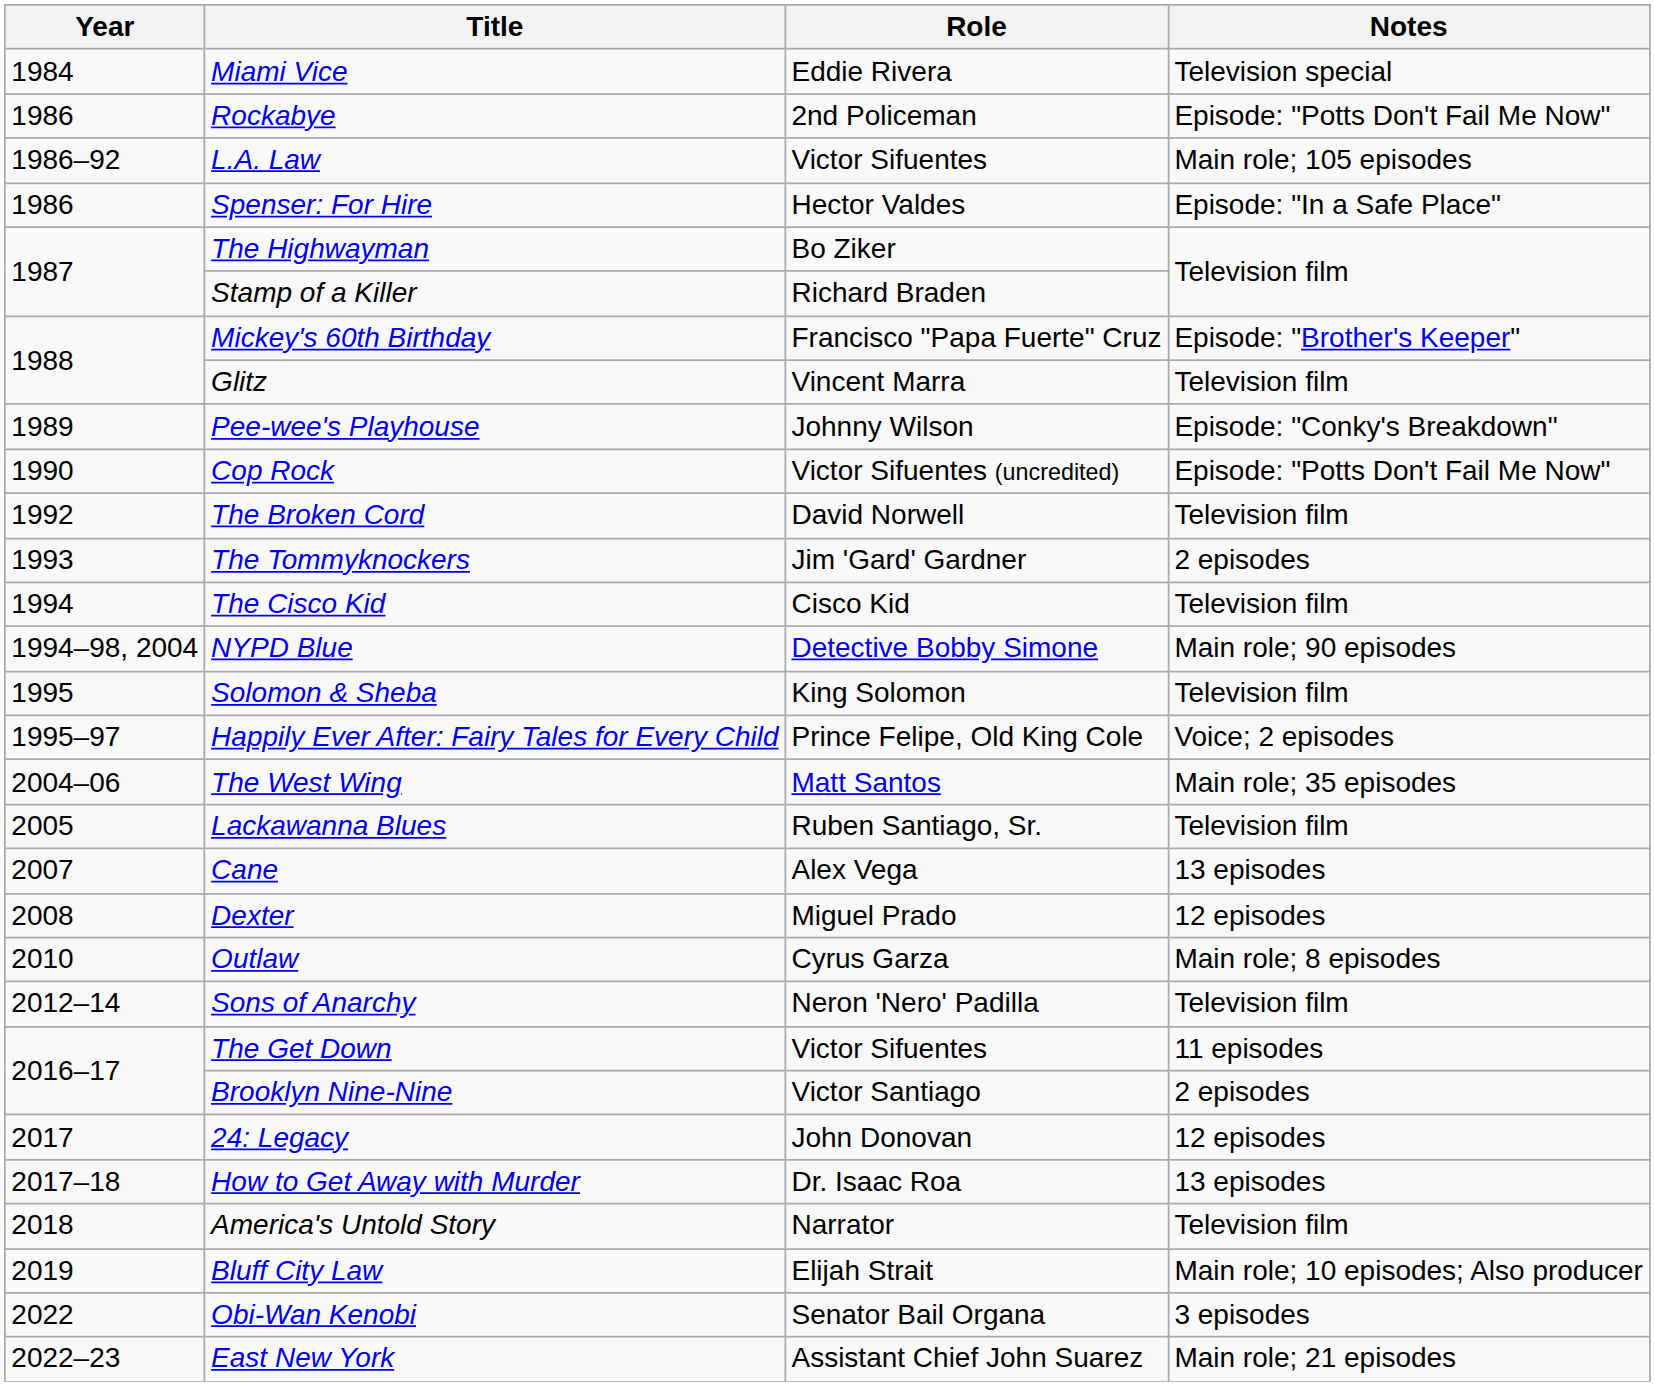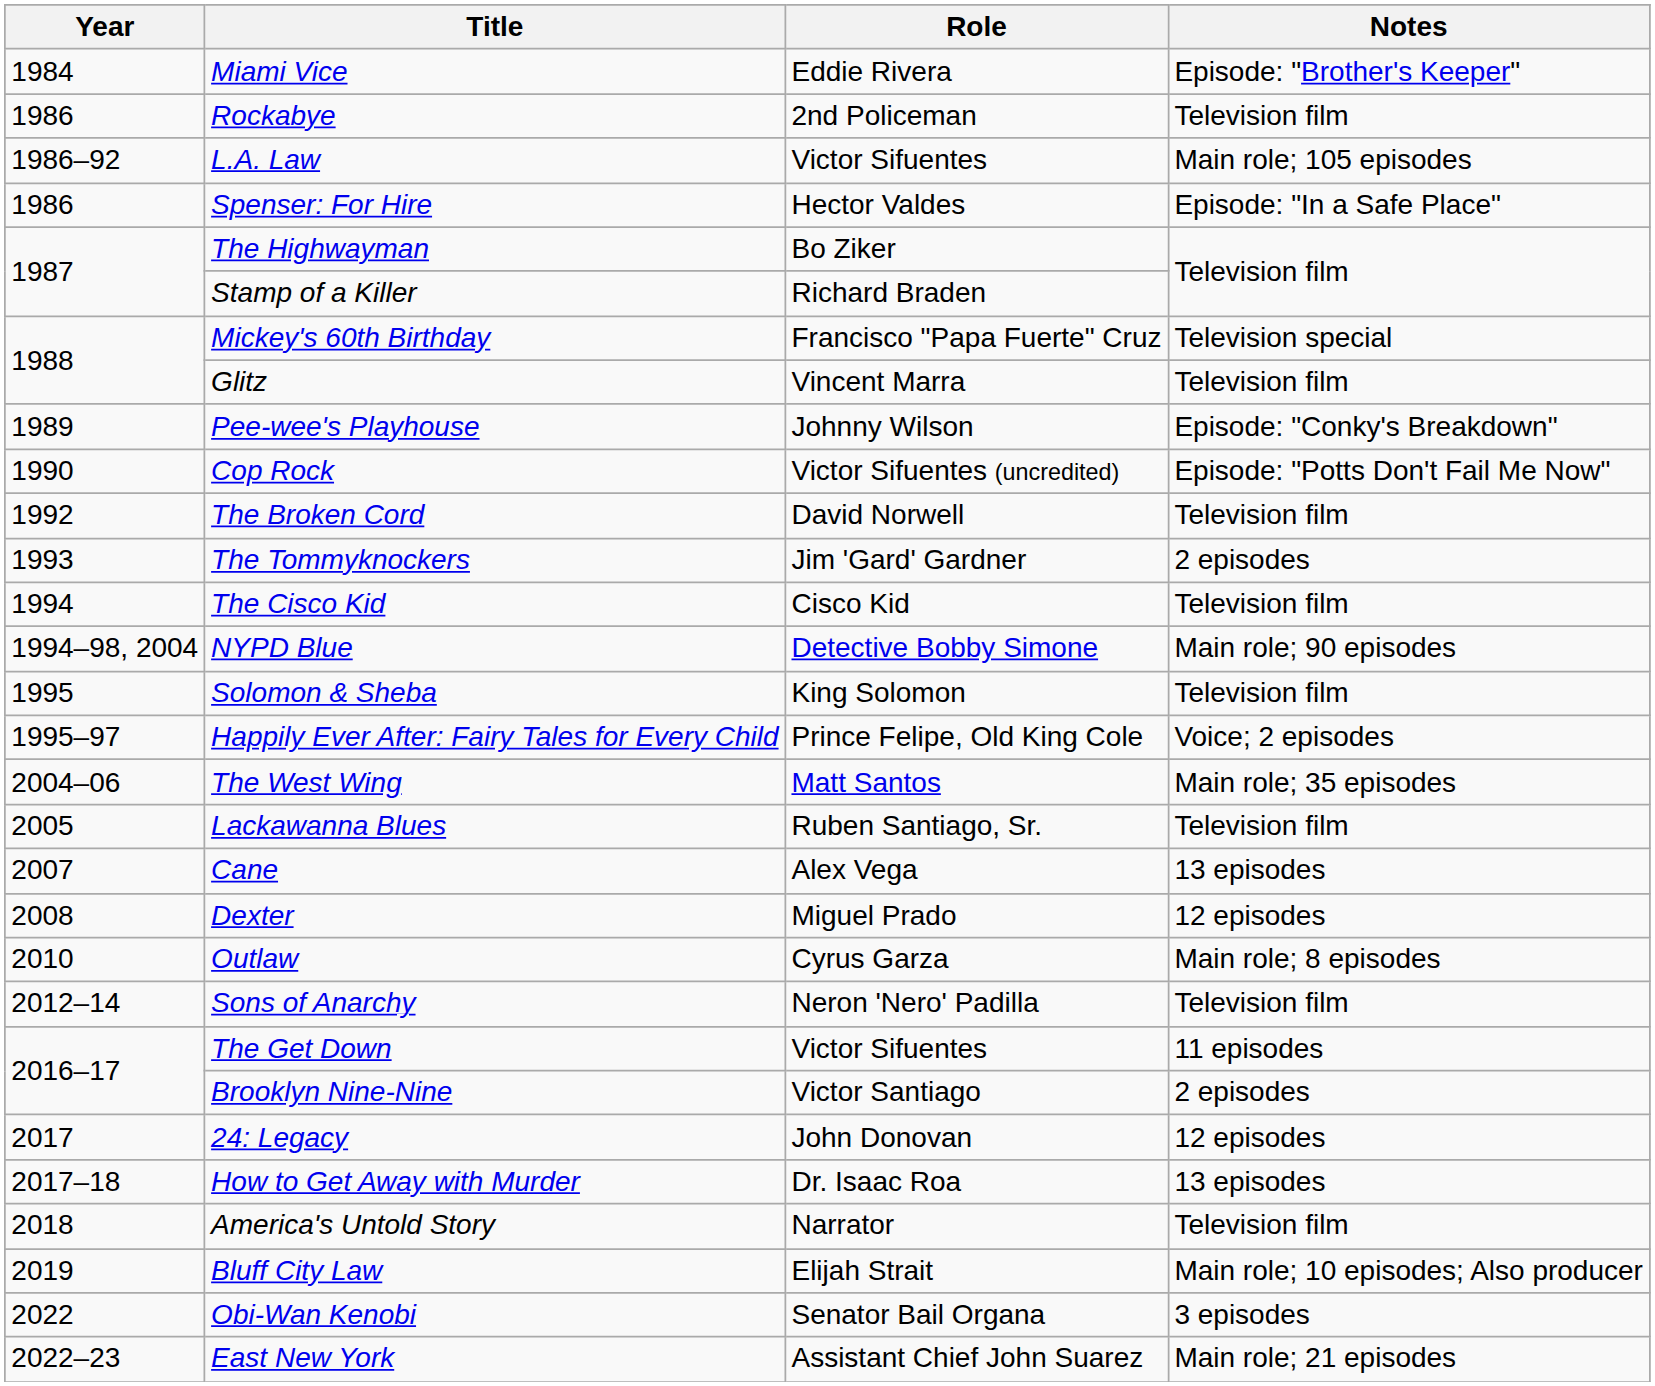Miami Vice | Notes: Television special -> Episode: "Brother's Keeper"
Rockabye | Notes: Episode: "Potts Don't Fail Me Now" -> Television film
Mickey's 60th Birthday | Notes: Episode: "Brother's Keeper" -> Television special
